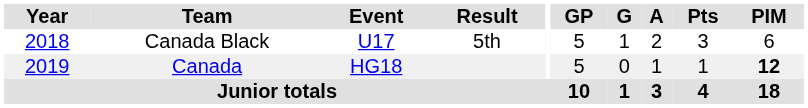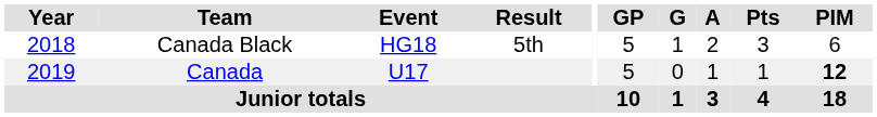Canada Black | Event: U17 -> HG18
Canada | Event: HG18 -> U17
